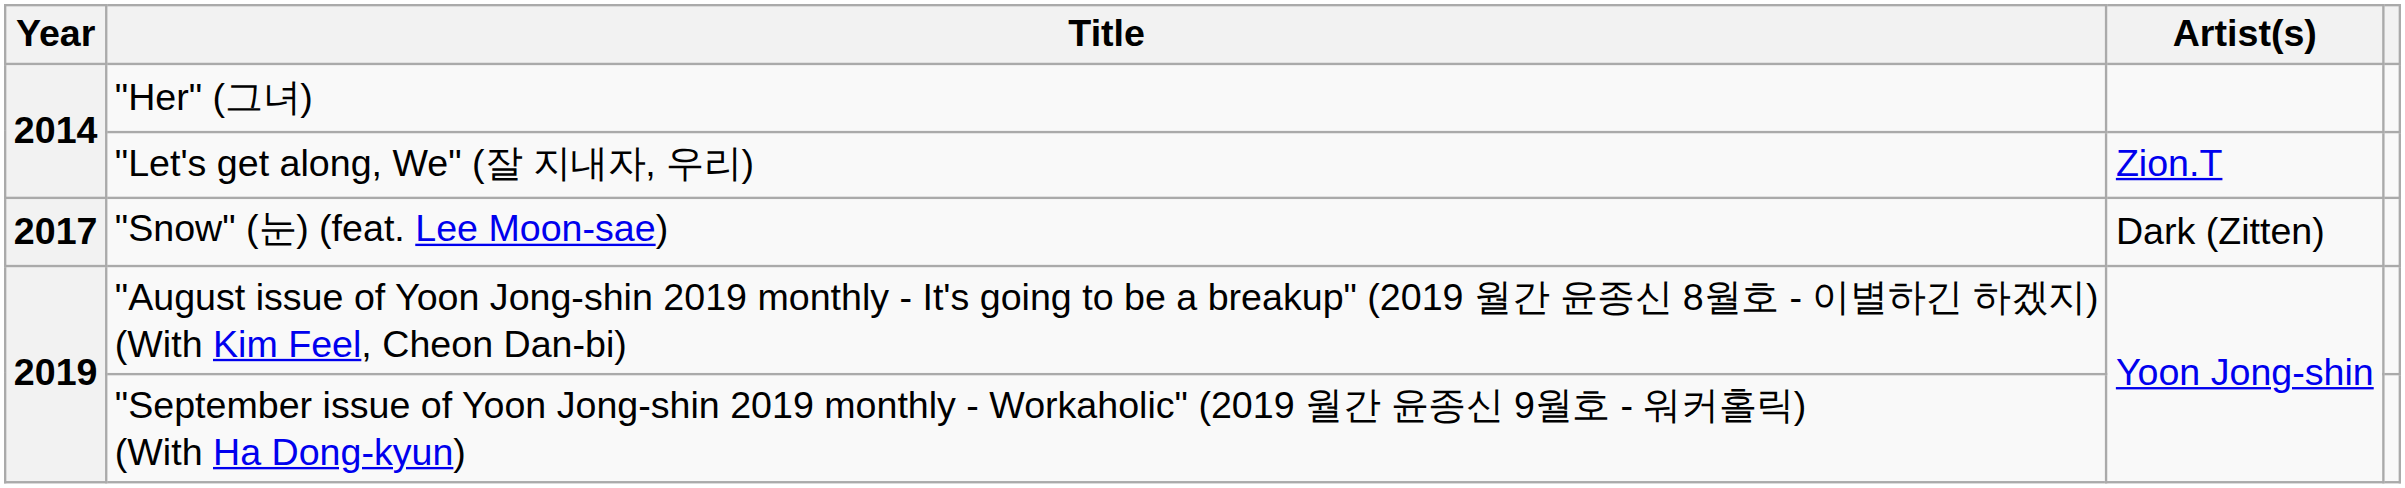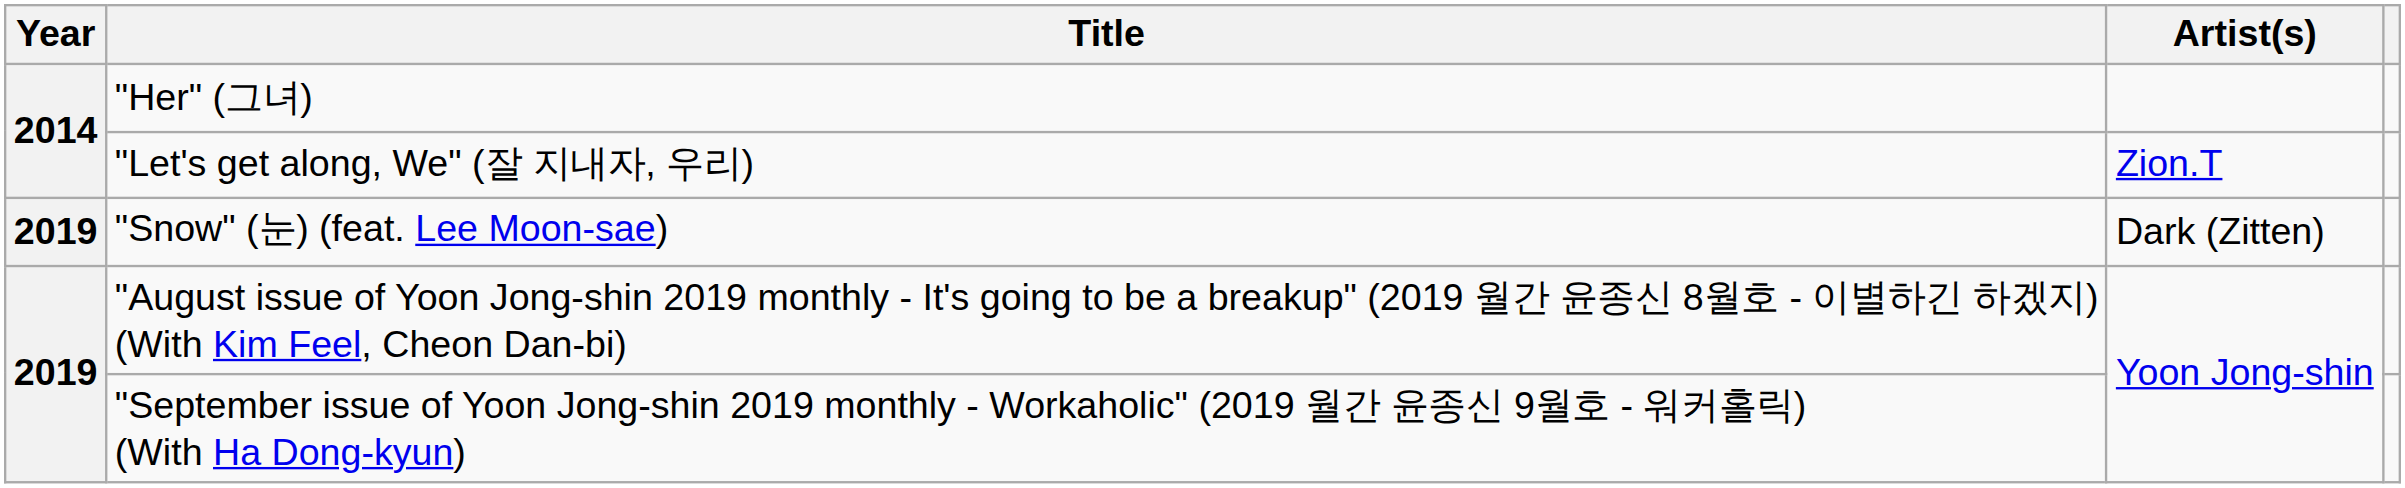"Snow" (눈) (feat. Lee Moon-sae) | Year: 2017 -> 2019
